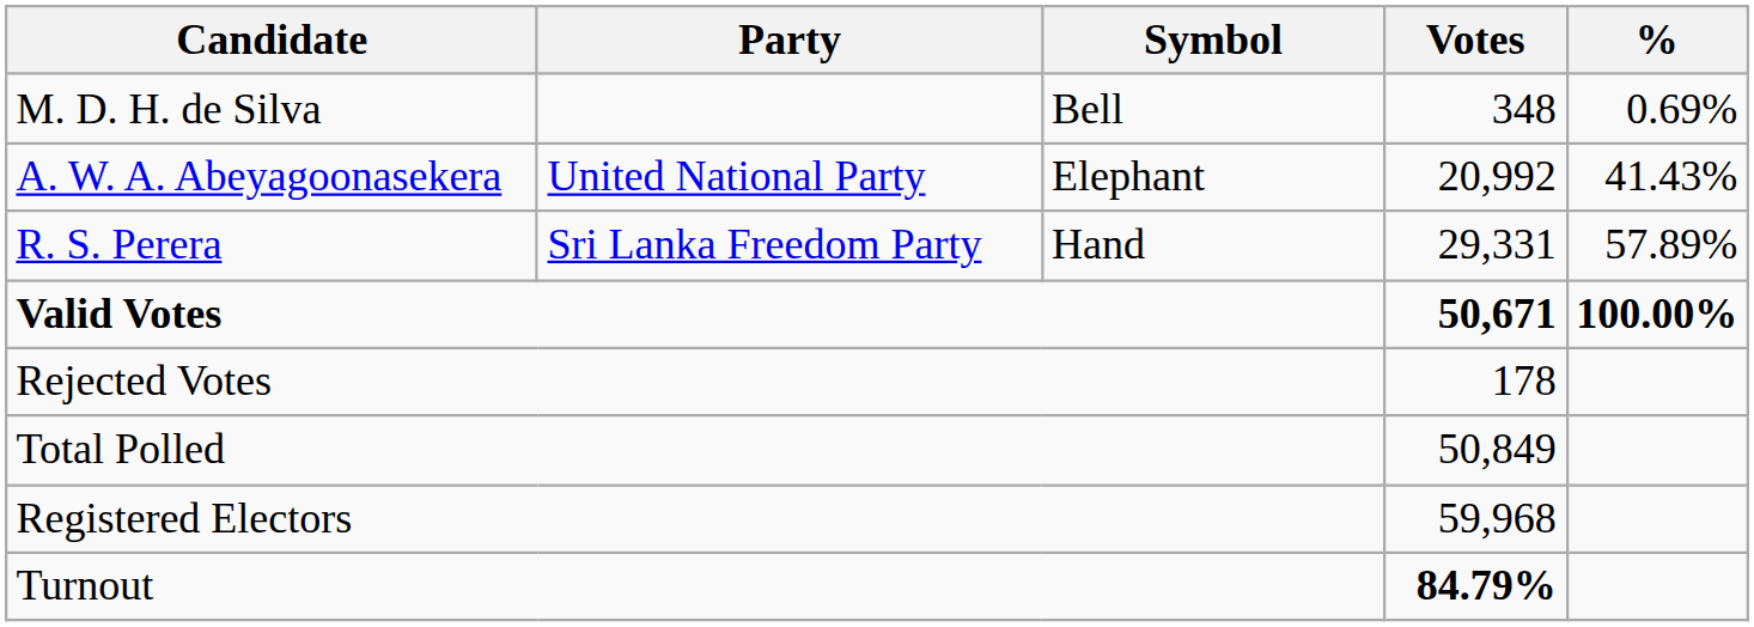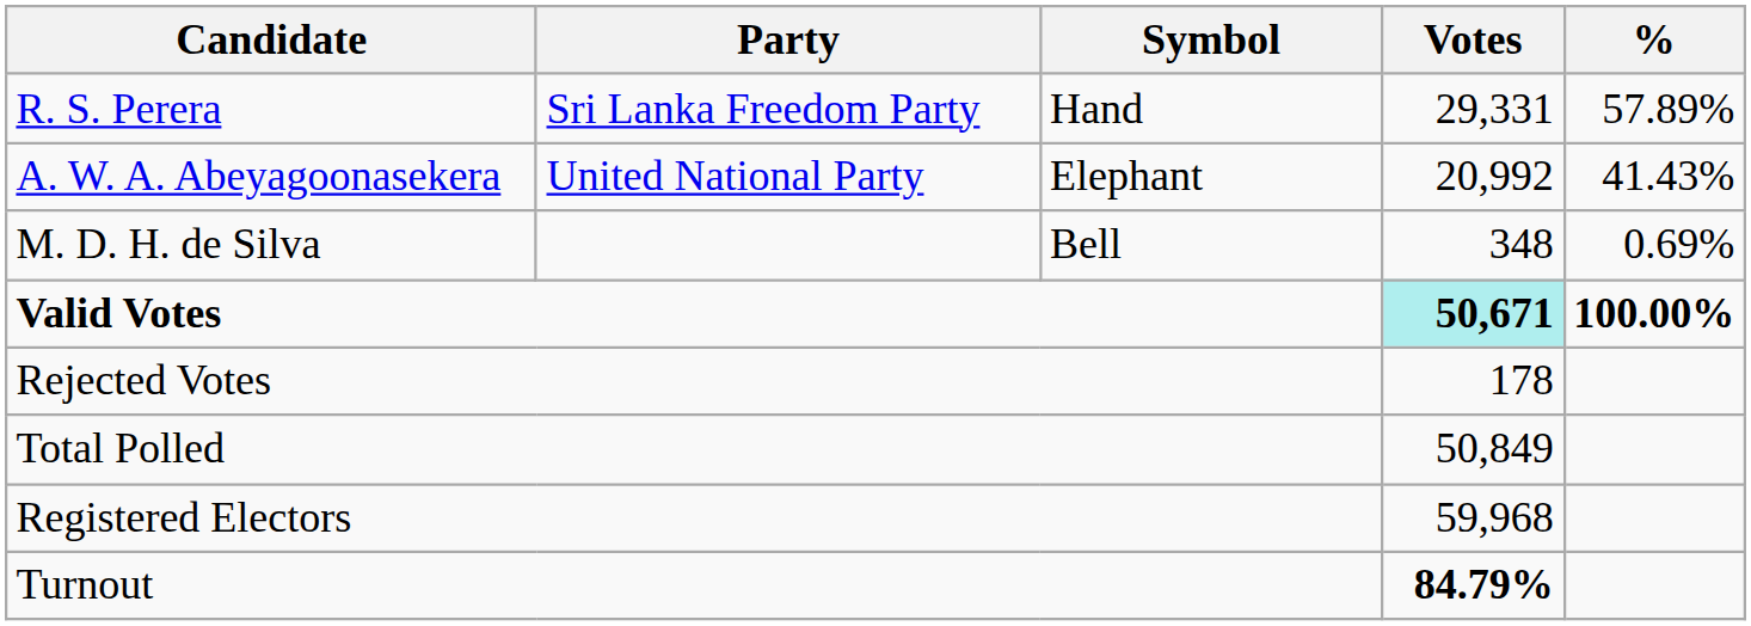rows swapped: R. S. Perera <-> M. D. H. de Silva
Valid Votes | Votes: no background -> paleturquoise background
